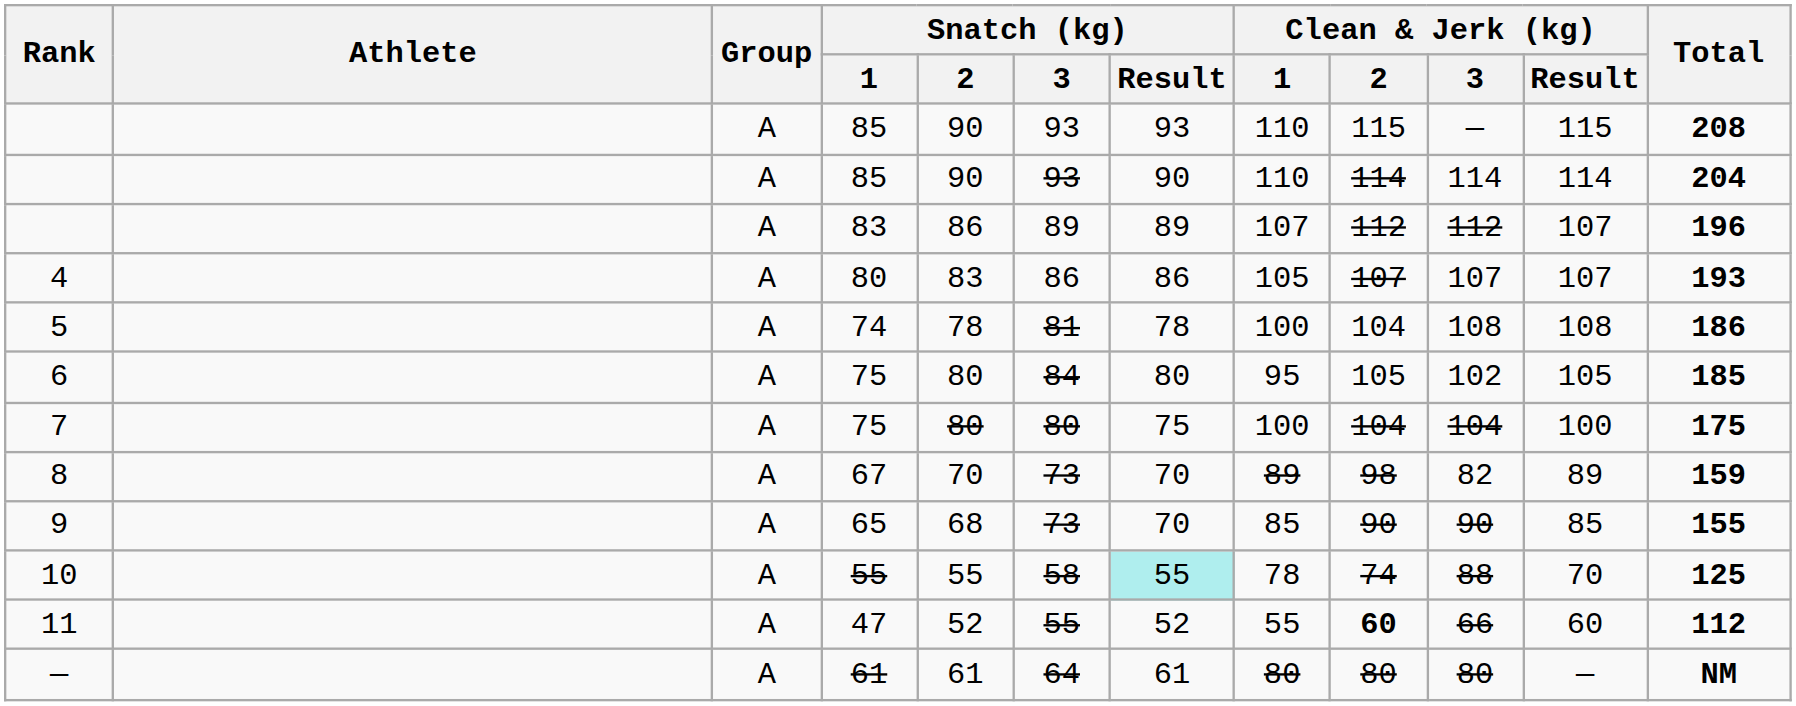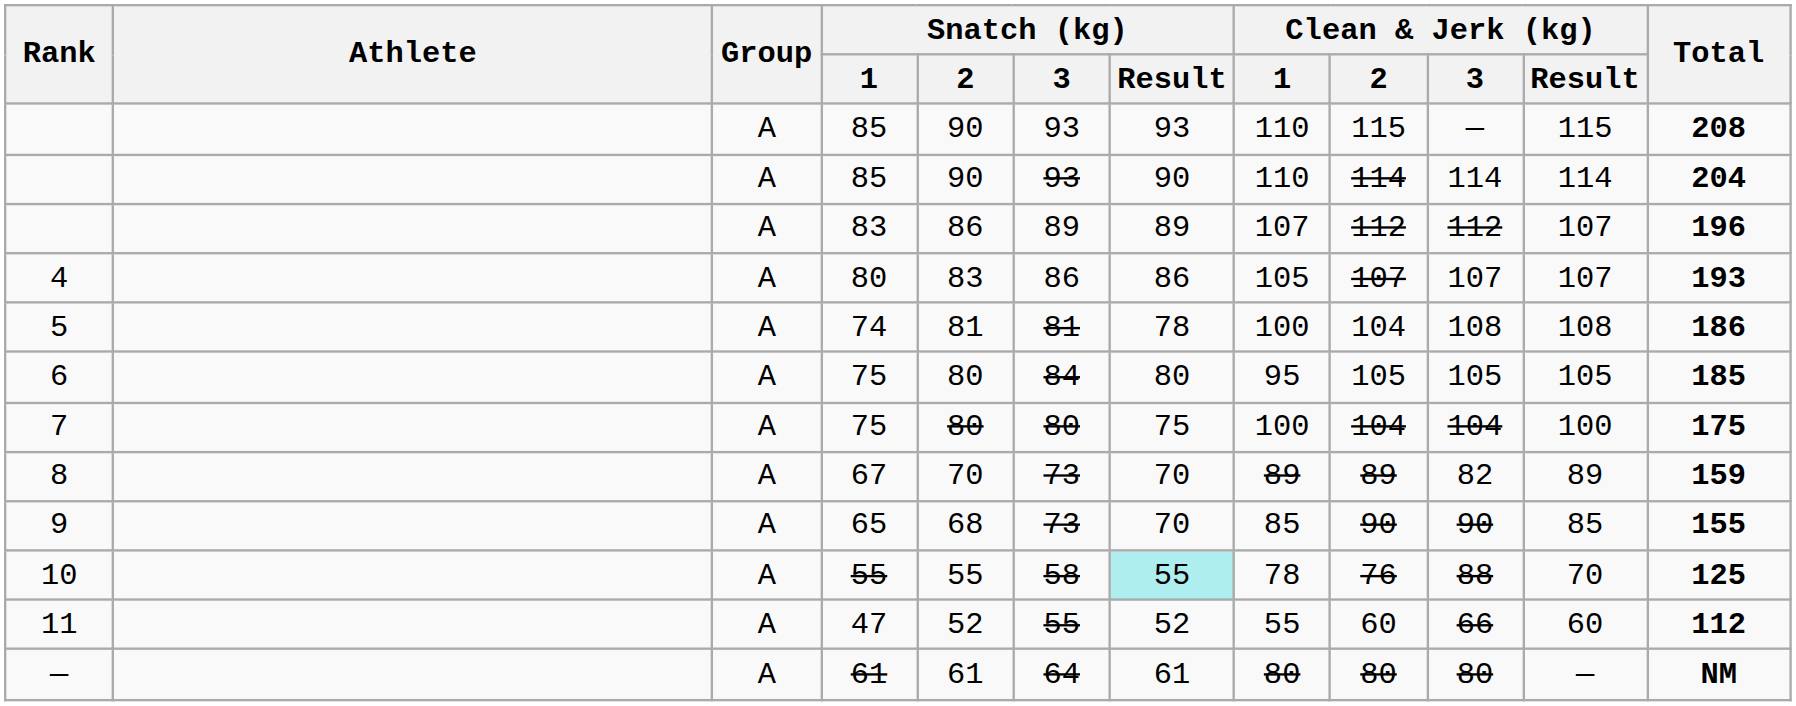5 | Snatch (kg) / 2: 78 -> 81
6 | Clean & Jerk (kg) / 3: 102 -> 105
8 | Clean & Jerk (kg) / 2: 98 -> 89
10 | Clean & Jerk (kg) / 2: 74 -> 76
11 | Clean & Jerk (kg) / 2: bold -> normal
